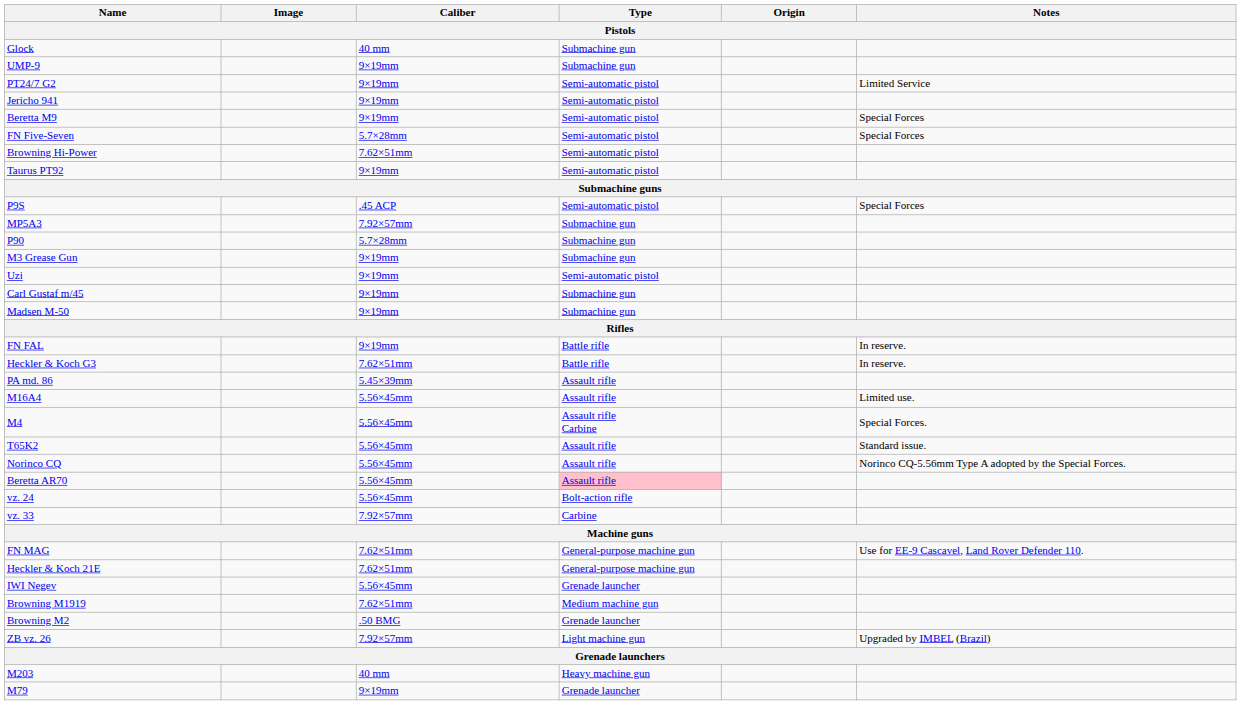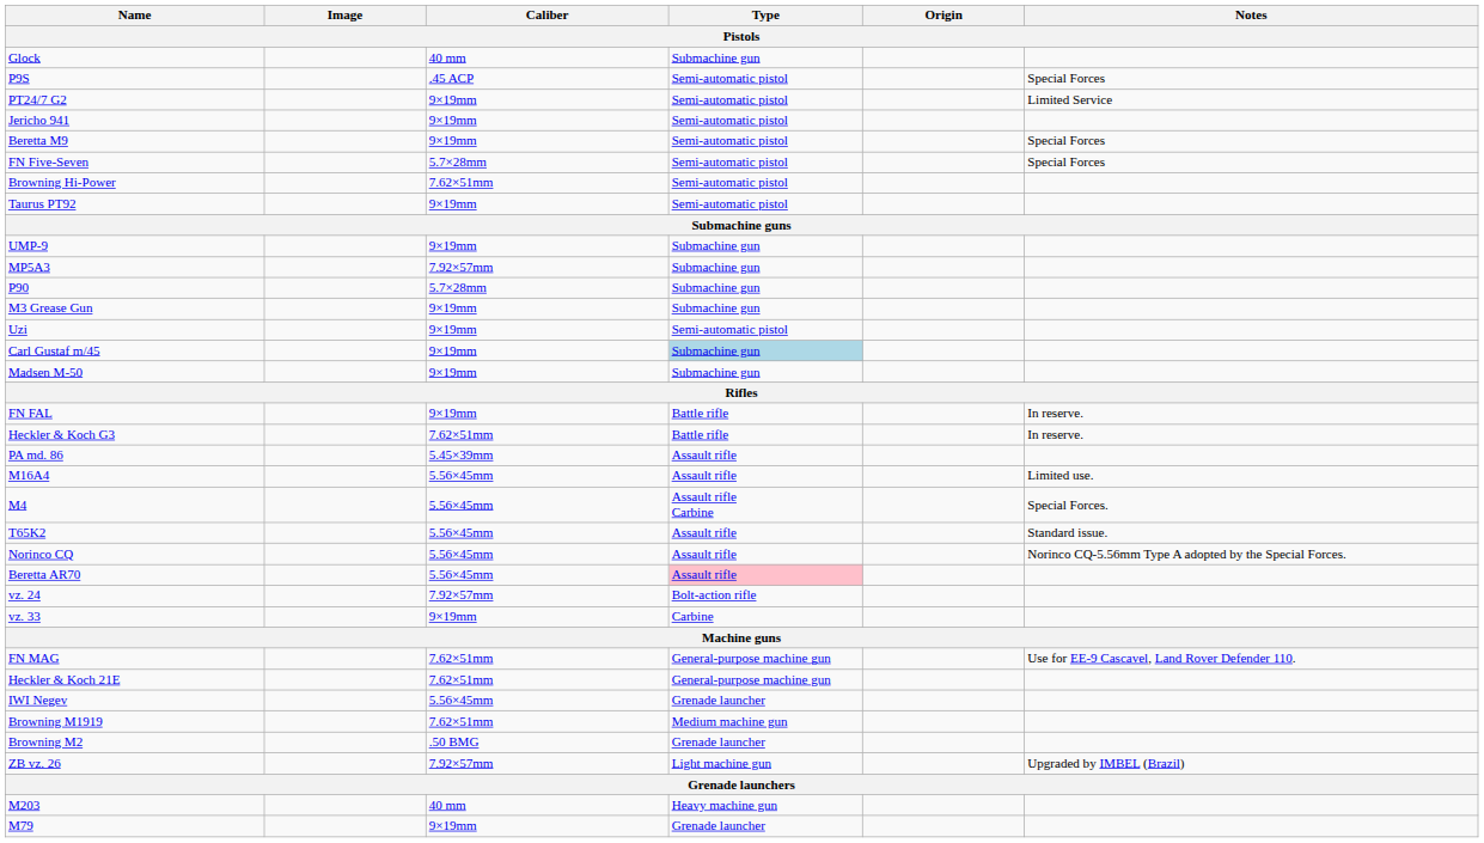rows swapped: P9S <-> UMP-9
Carl Gustaf m/45 | Type: no background -> lightblue background
vz. 24 | Caliber: 5.56×45mm -> 7.92×57mm
vz. 33 | Caliber: 7.92×57mm -> 9×19mm
